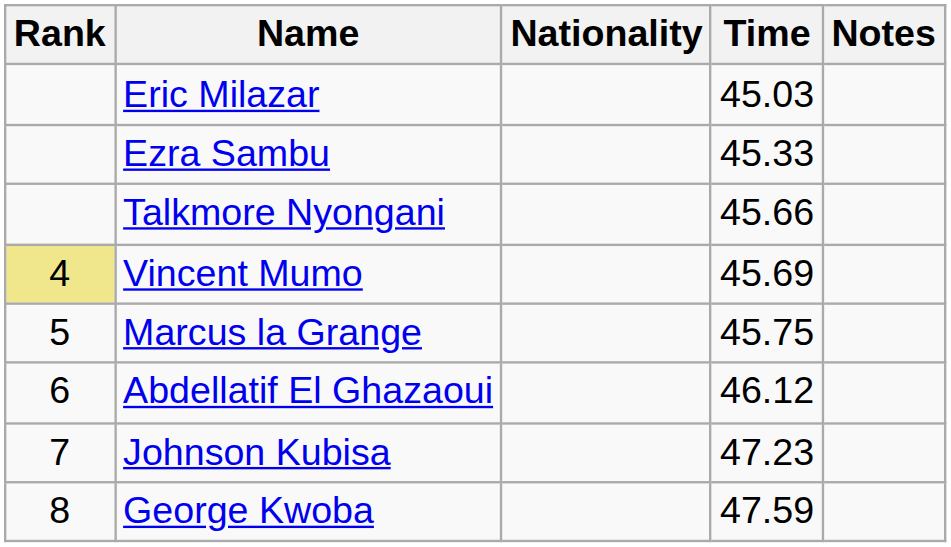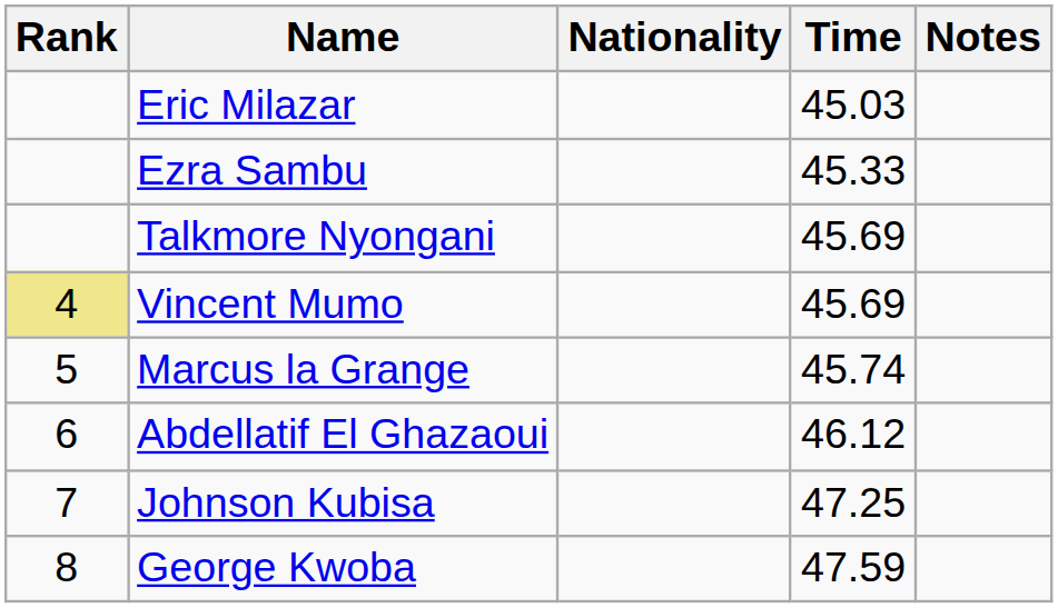Talkmore Nyongani | Time: 45.66 -> 45.69
Marcus la Grange | Time: 45.75 -> 45.74
Johnson Kubisa | Time: 47.23 -> 47.25
